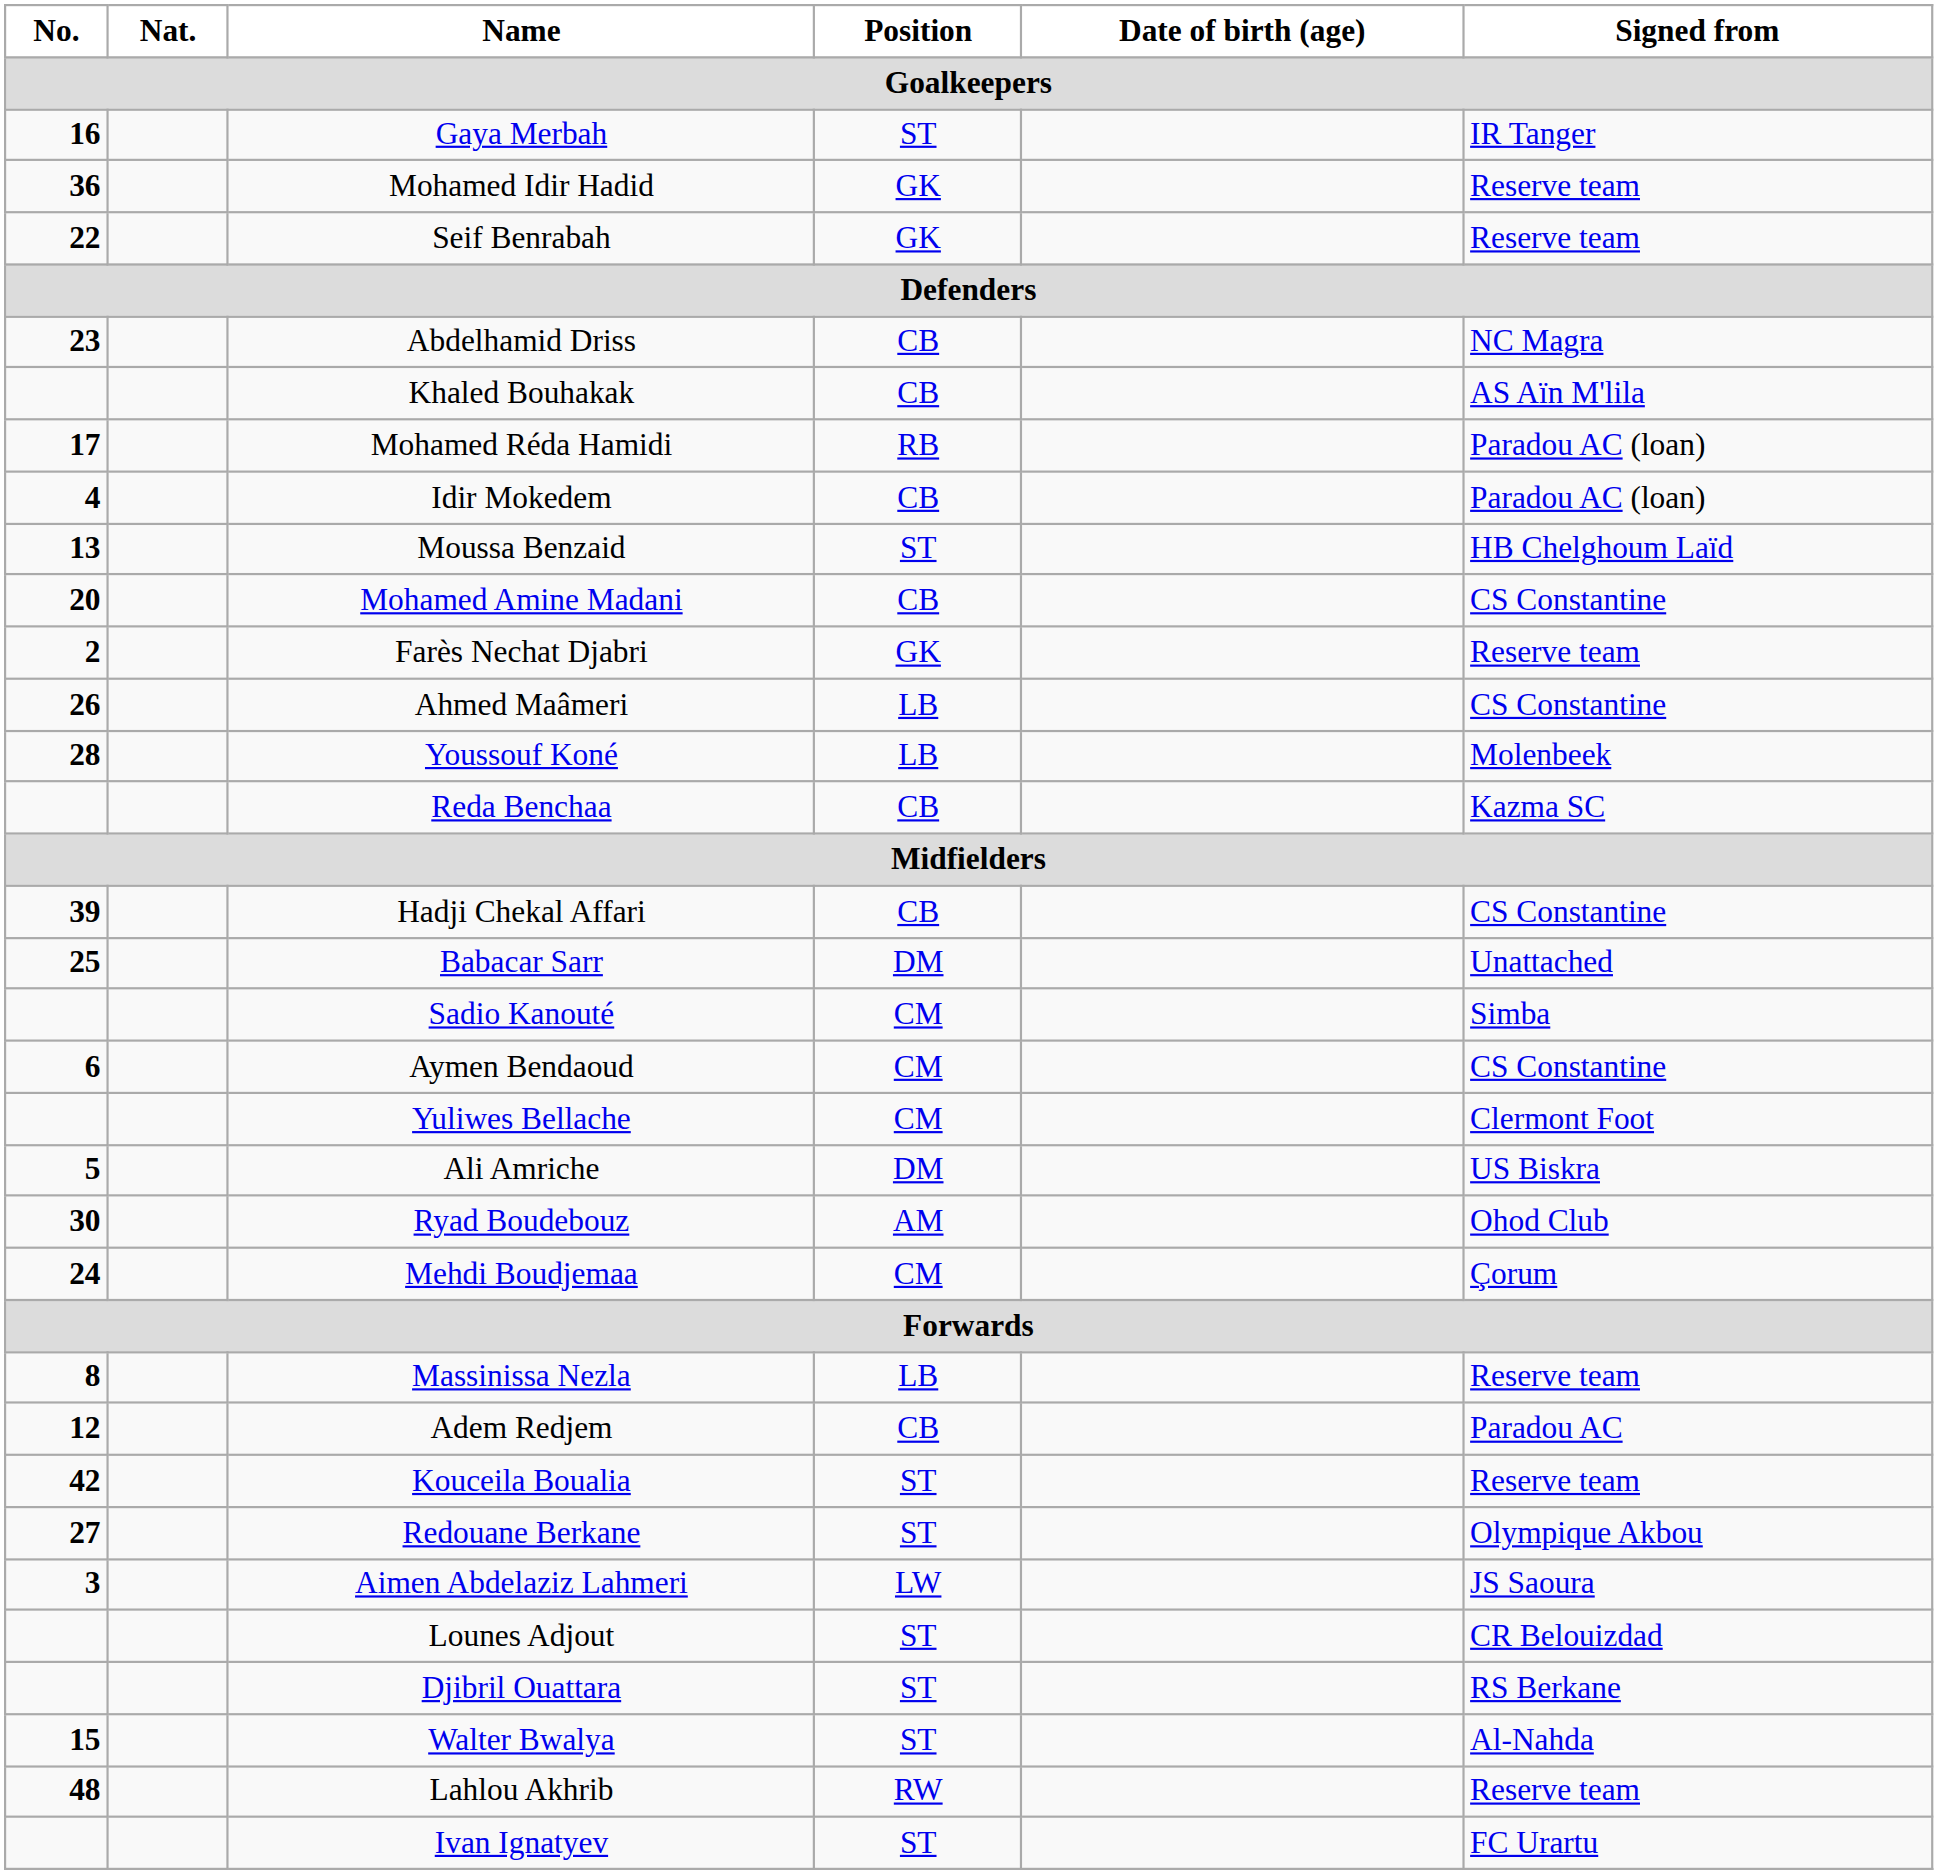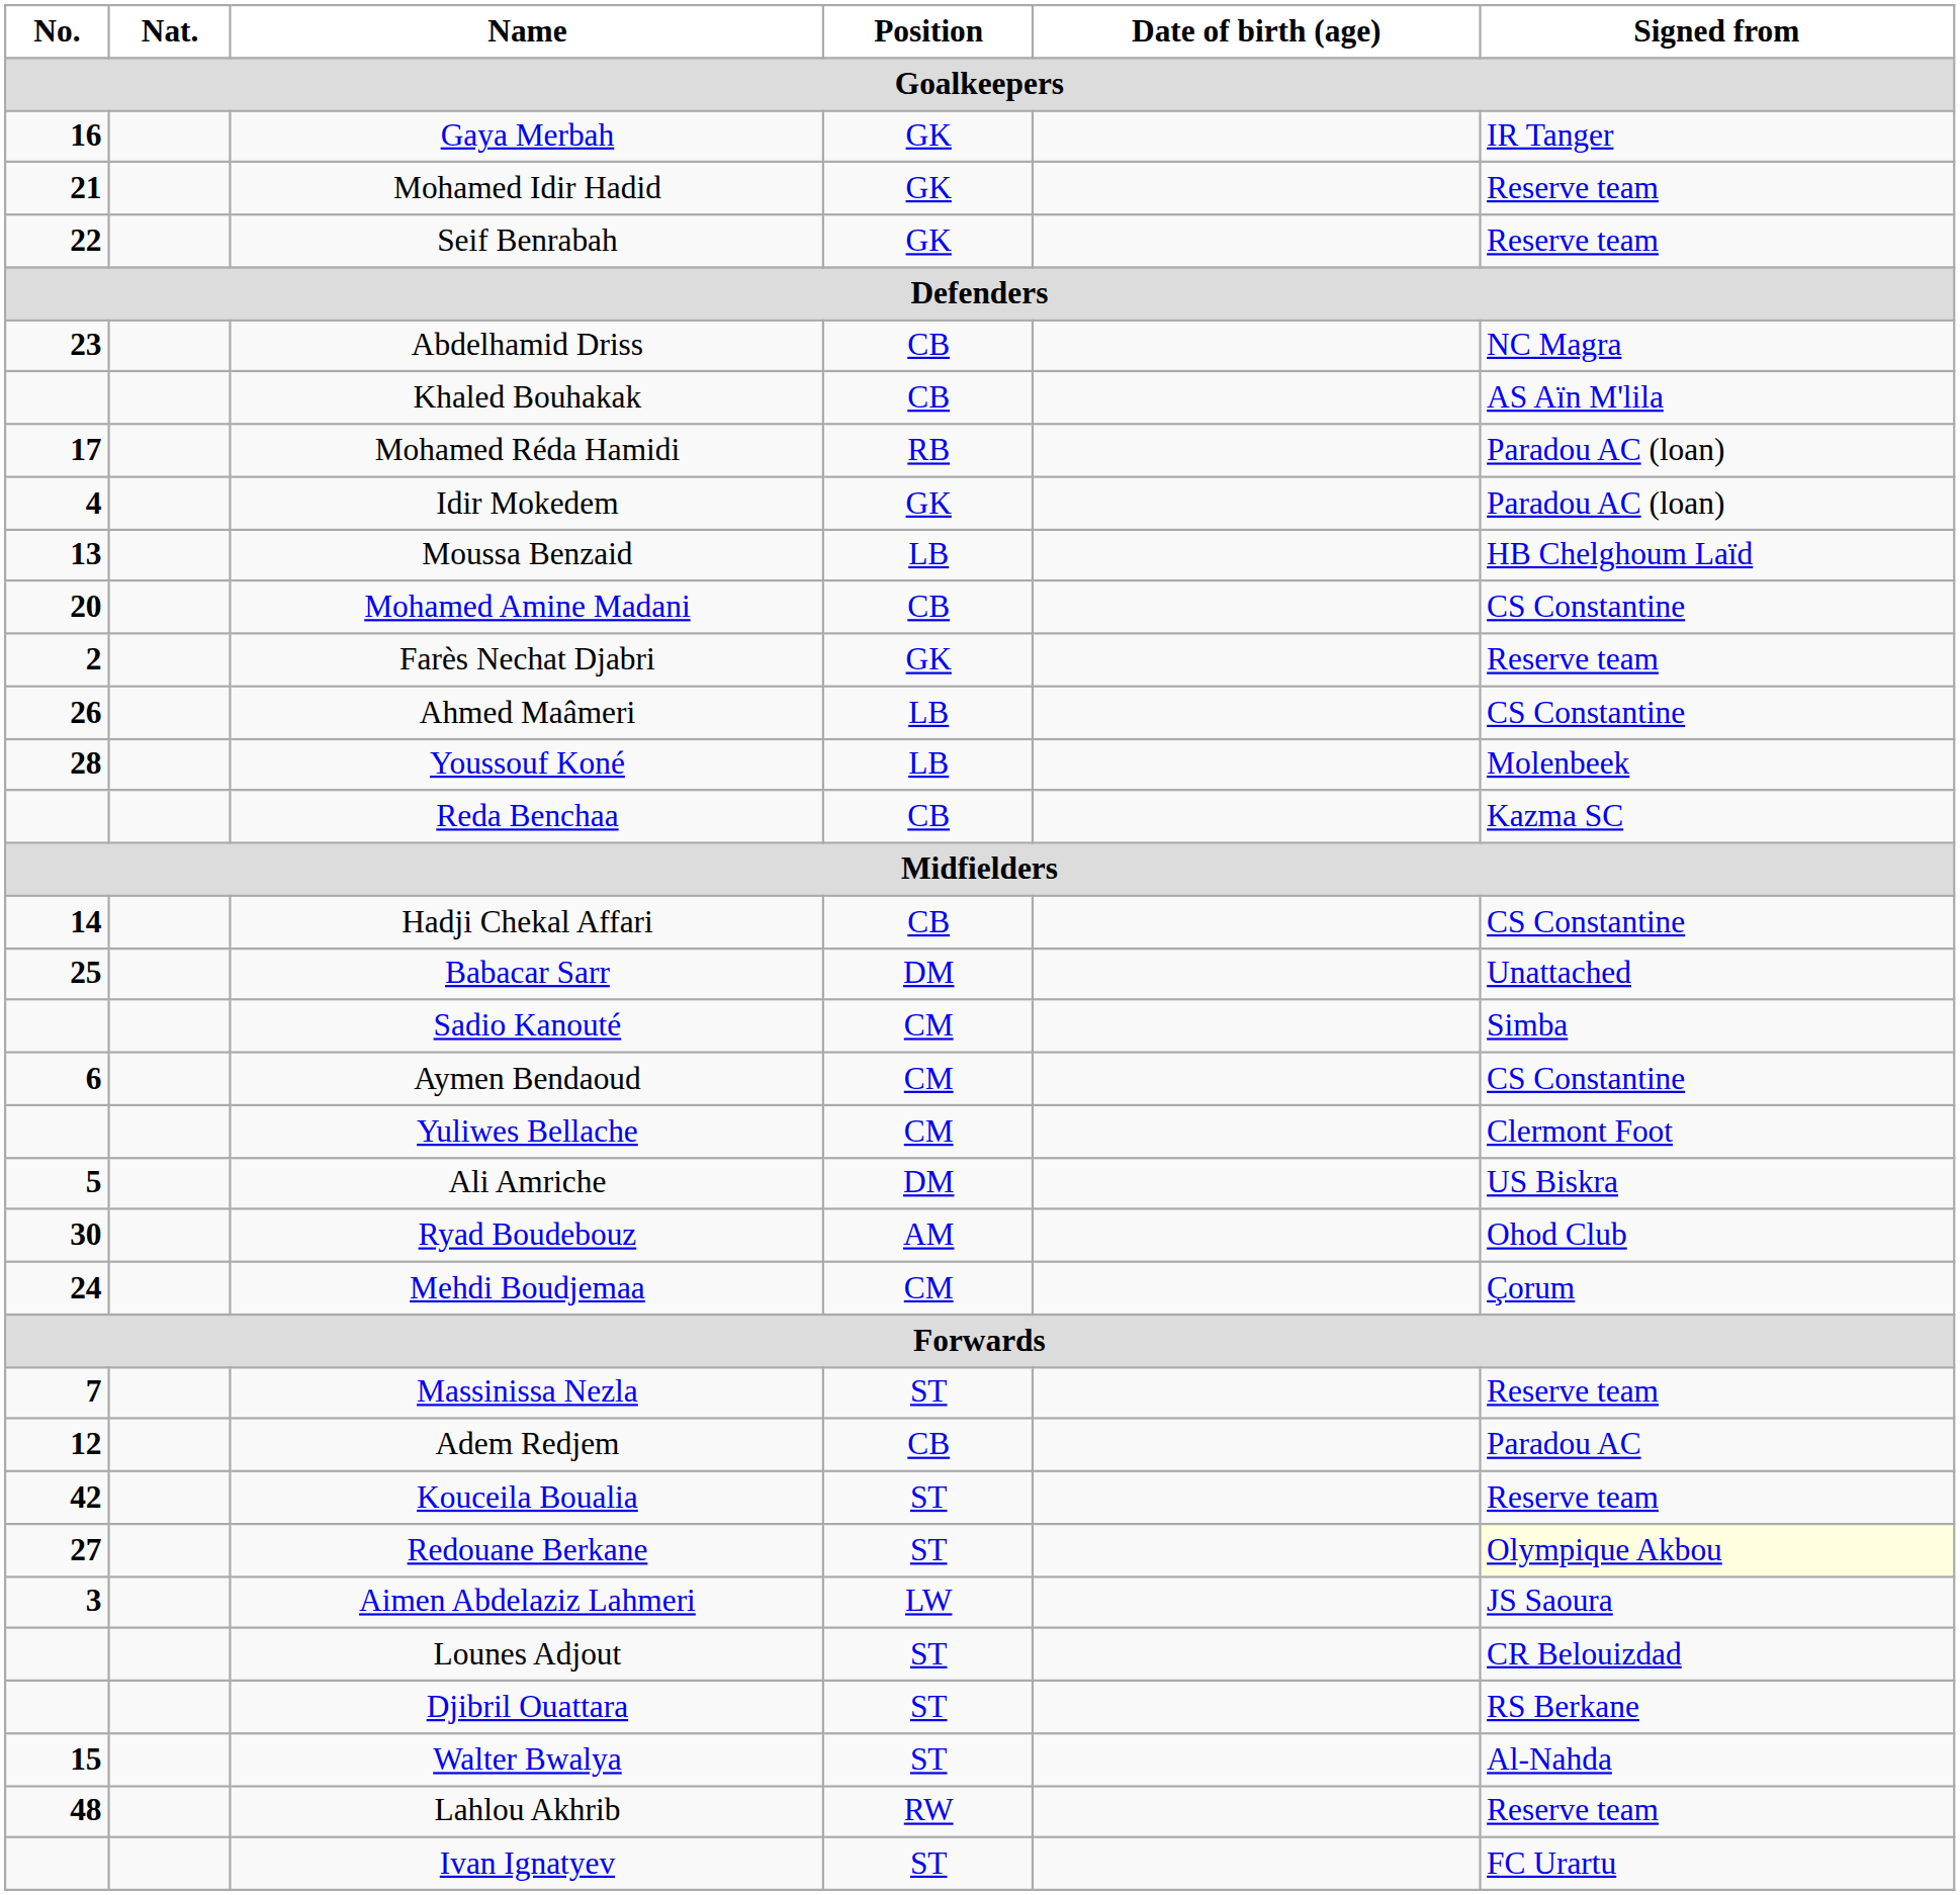Gaya Merbah | Position: ST -> GK
Mohamed Idir Hadid | No.: 36 -> 21
Idir Mokedem | Position: CB -> GK
Moussa Benzaid | Position: ST -> LB
Hadji Chekal Affari | No.: 39 -> 14
Massinissa Nezla | No.: 8 -> 7
Massinissa Nezla | Position: LB -> ST
Redouane Berkane | Signed from: no background -> lightyellow background
